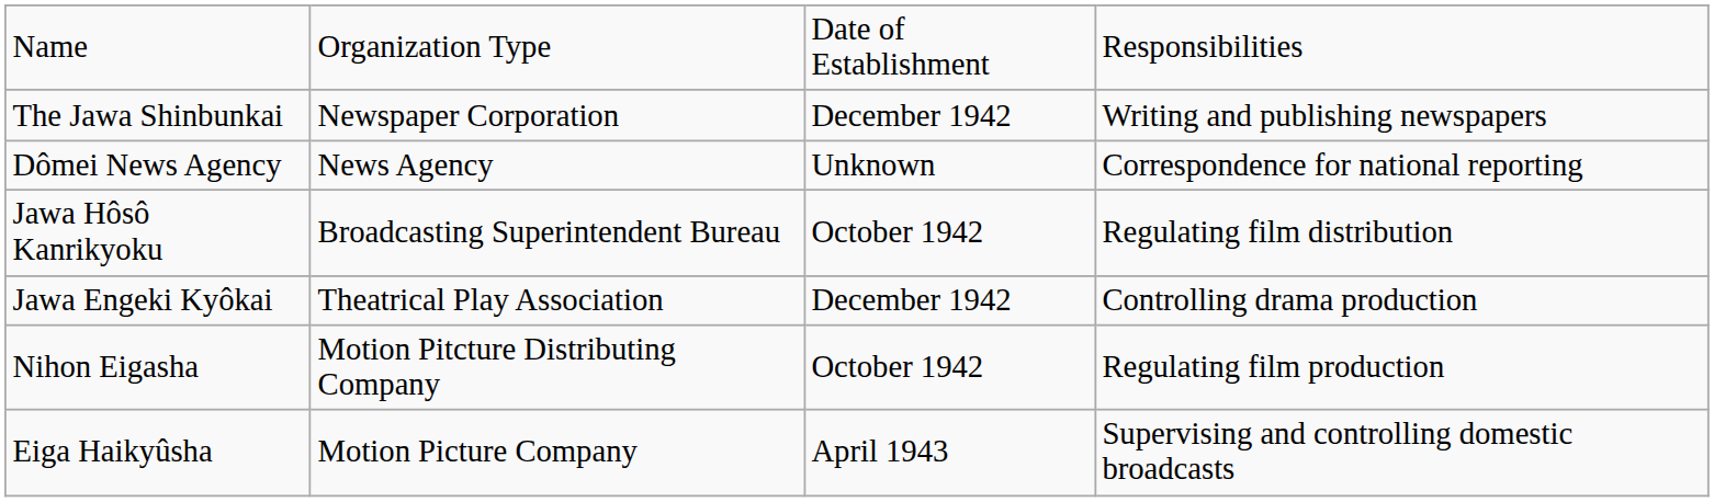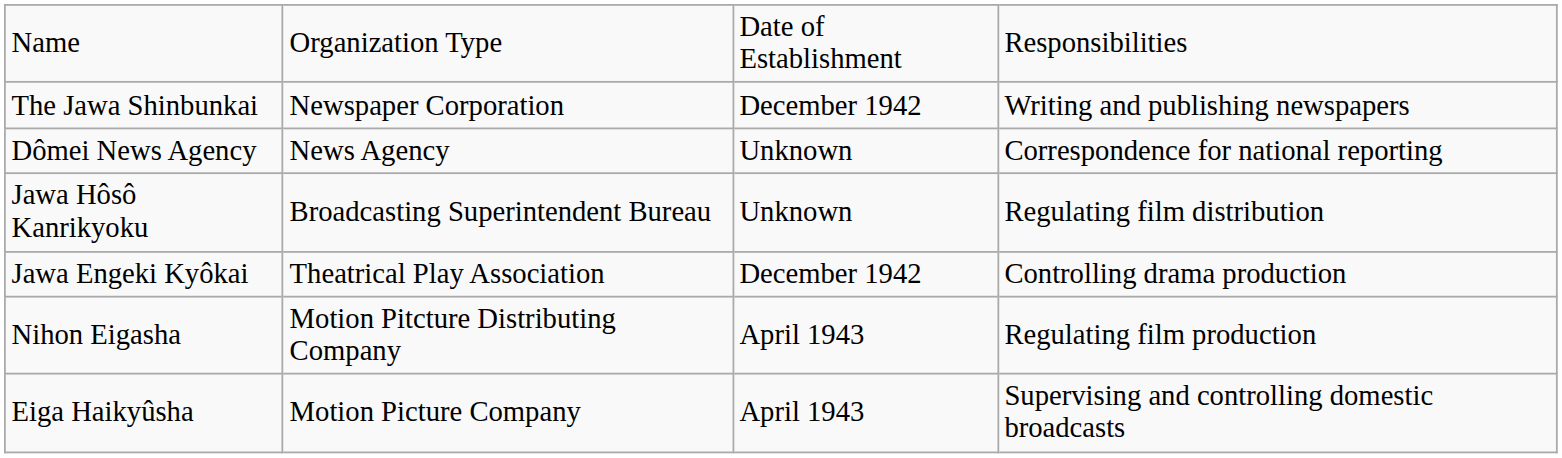Jawa Hôsô Kanrikyoku | column 3: October 1942 -> Unknown
Nihon Eigasha | column 3: October 1942 -> April 1943
